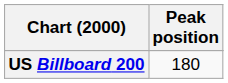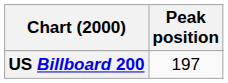US Billboard 200 | Peak position: 180 -> 197
